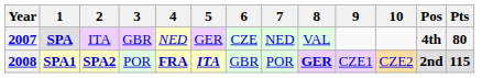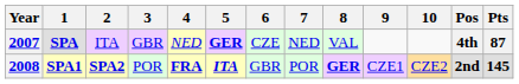2007 | 5: normal -> bold
2007 | Pts: 80 -> 87
2008 | Pts: 115 -> 145
